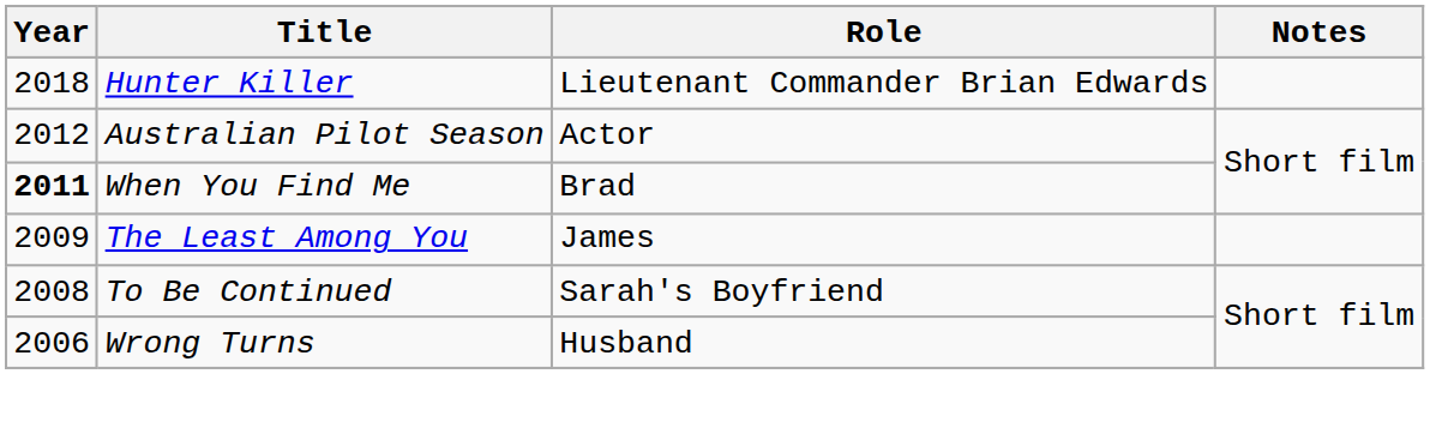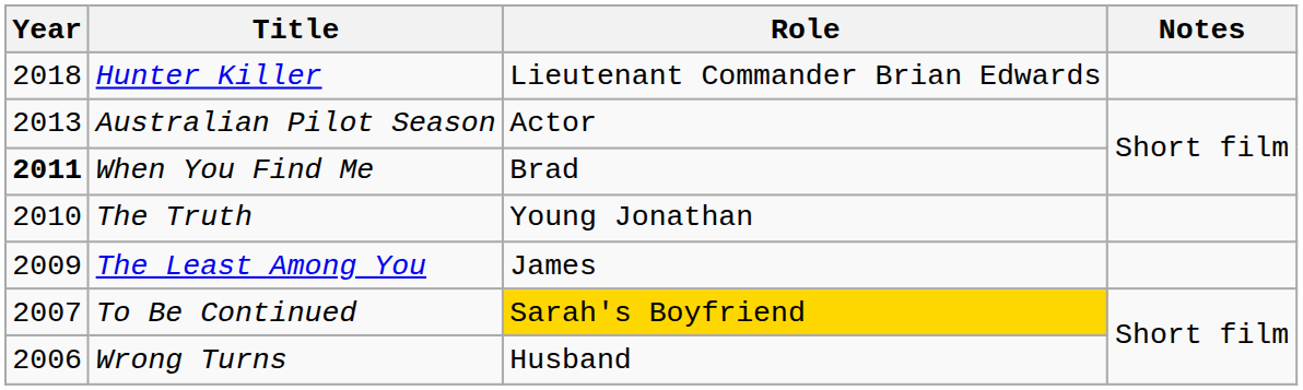Australian Pilot Season | Year: 2012 -> 2013
+ row: 2010 | The Truth | Young Jonathan
To Be Continued | Year: 2008 -> 2007
To Be Continued | Role: no background -> gold background
